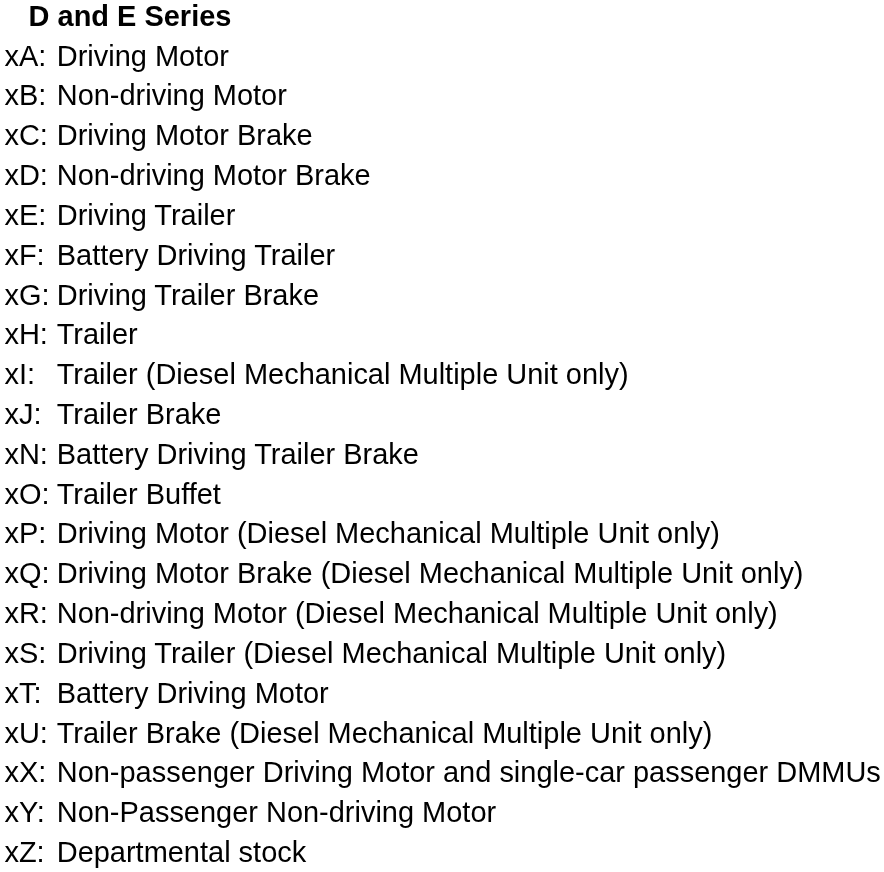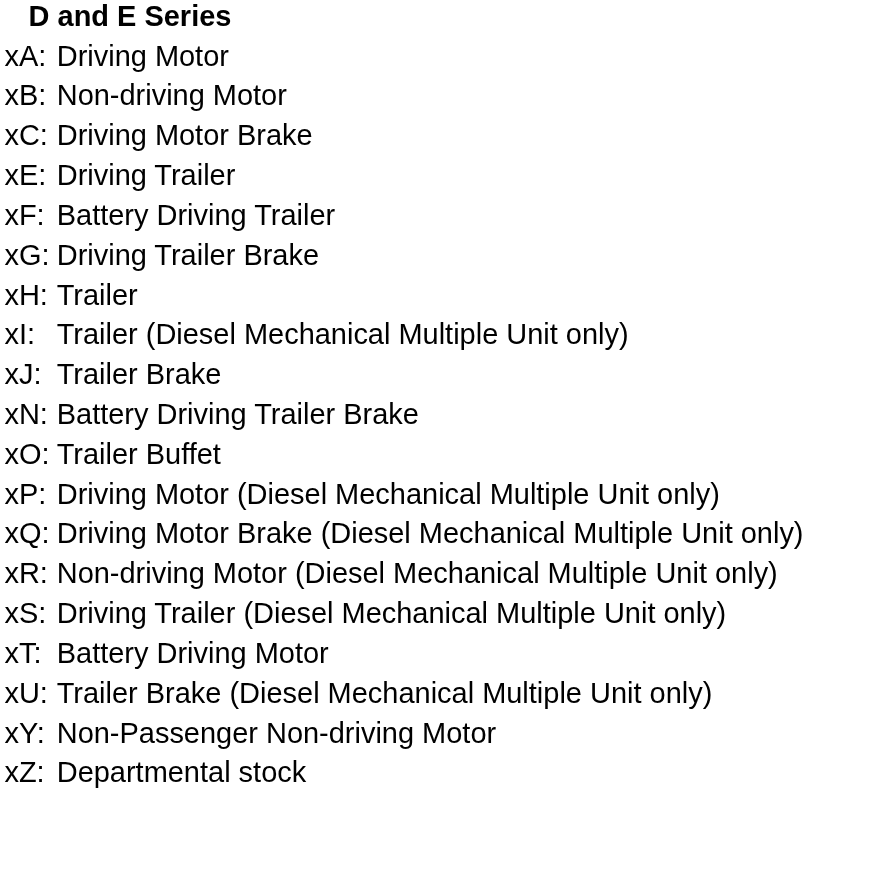- row: xD: | Non-driving Motor Brake
- row: xX: | Non-passenger Driving Motor and single-car passenger DMMUs
